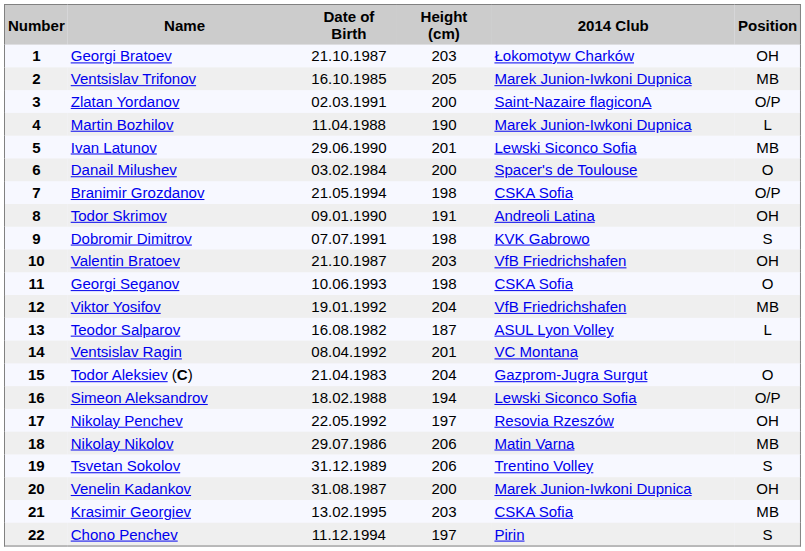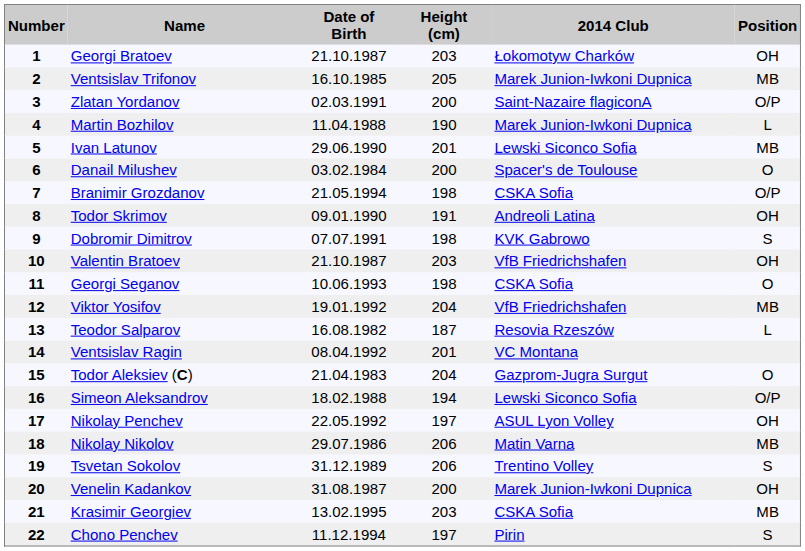Teodor Salparov | 2014 Club: ASUL Lyon Volley -> Resovia Rzeszów
Nikolay Penchev | 2014 Club: Resovia Rzeszów -> ASUL Lyon Volley
